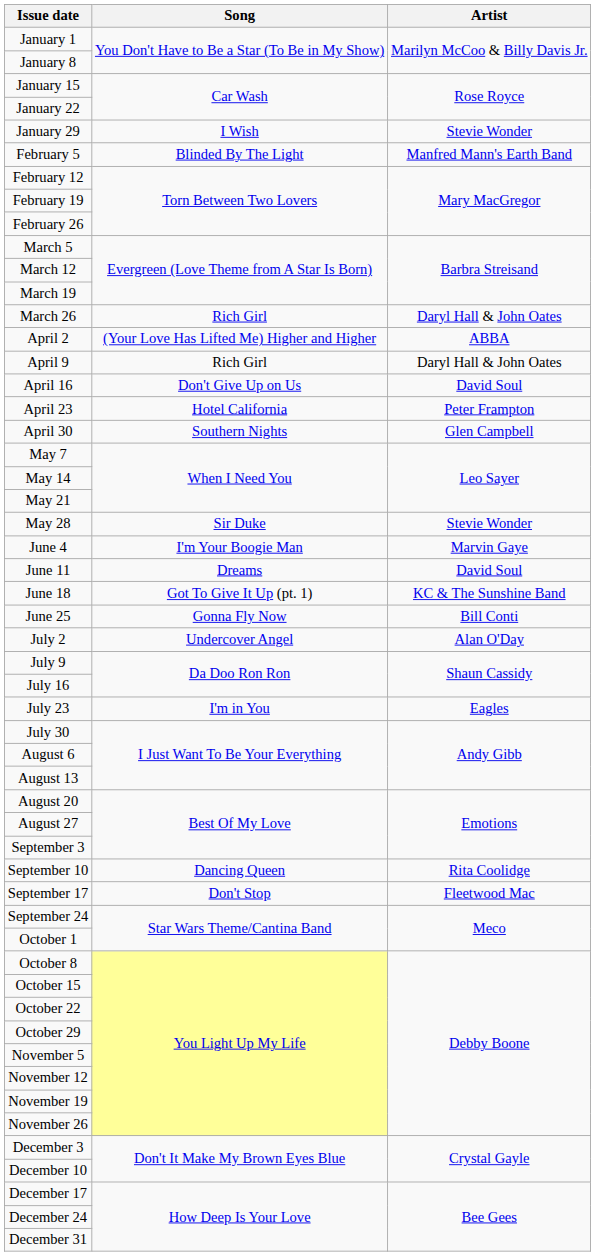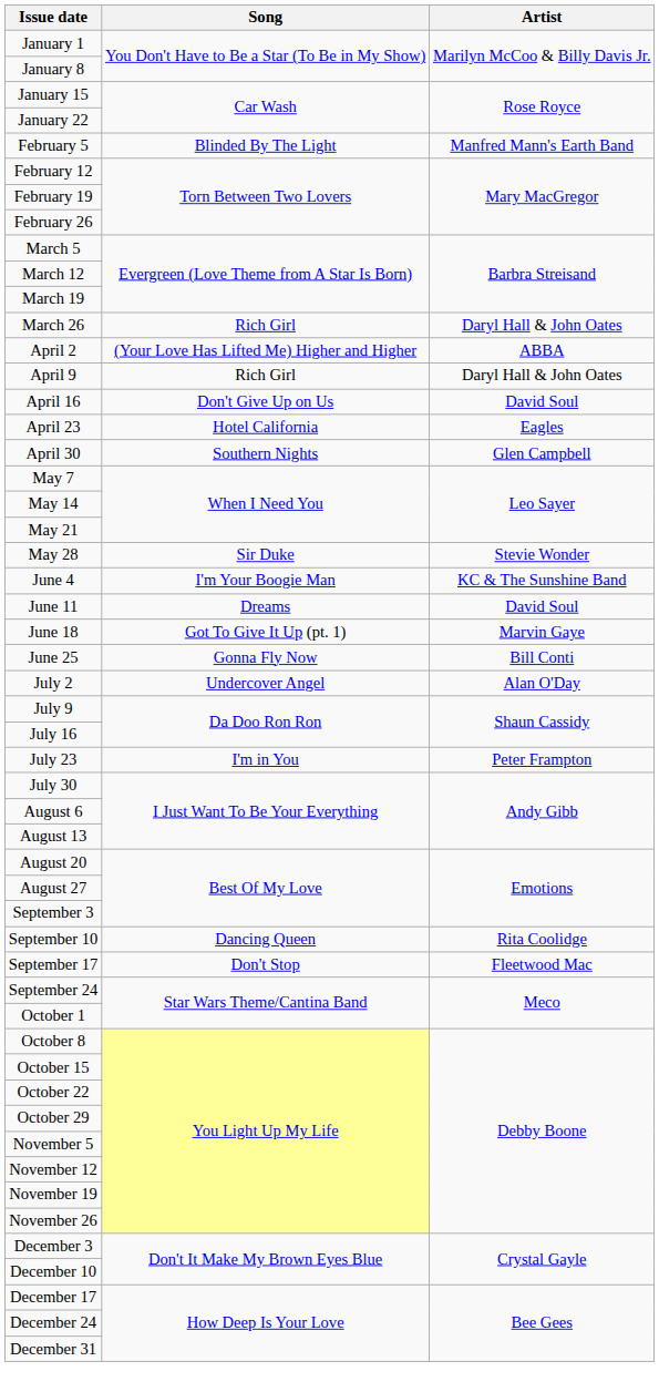- row: January 29 | I Wish | Stevie Wonder
April 23 | Artist: Peter Frampton -> Eagles
June 4 | Artist: Marvin Gaye -> KC & The Sunshine Band
June 18 | Artist: KC & The Sunshine Band -> Marvin Gaye
July 23 | Artist: Eagles -> Peter Frampton
